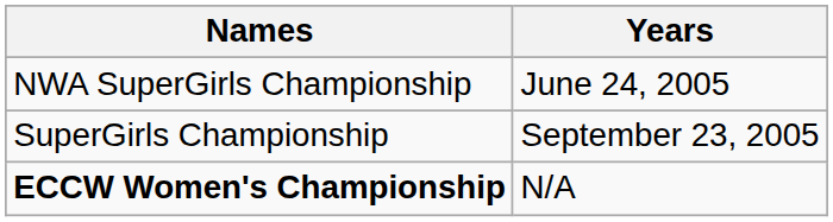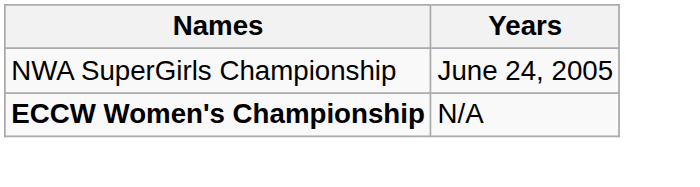- row: SuperGirls Championship | September 23, 2005
